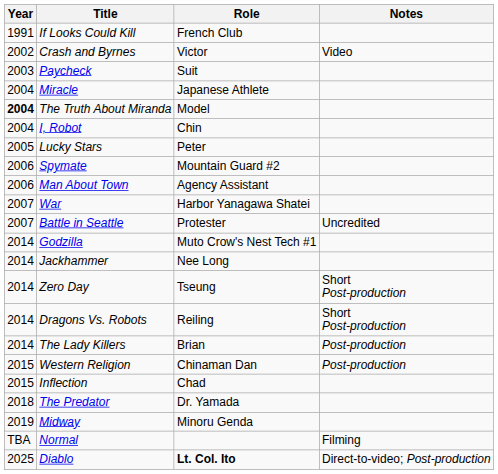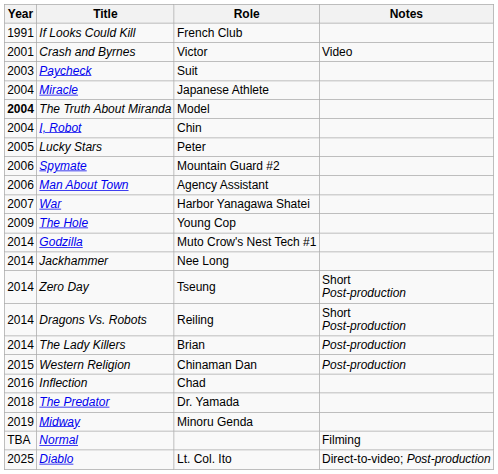Crash and Byrnes | Year: 2002 -> 2001
- row: 2007 | Battle in Seattle | Protester | Uncredited
+ row: 2009 | The Hole | Young Cop
Inflection | Year: 2015 -> 2016
Diablo | Role: bold -> normal
